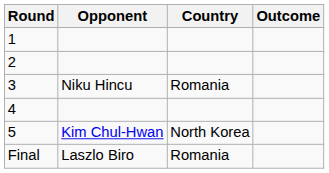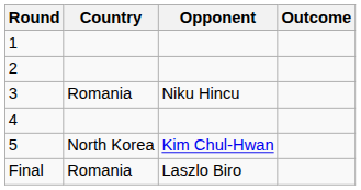columns swapped: Opponent <-> Country
